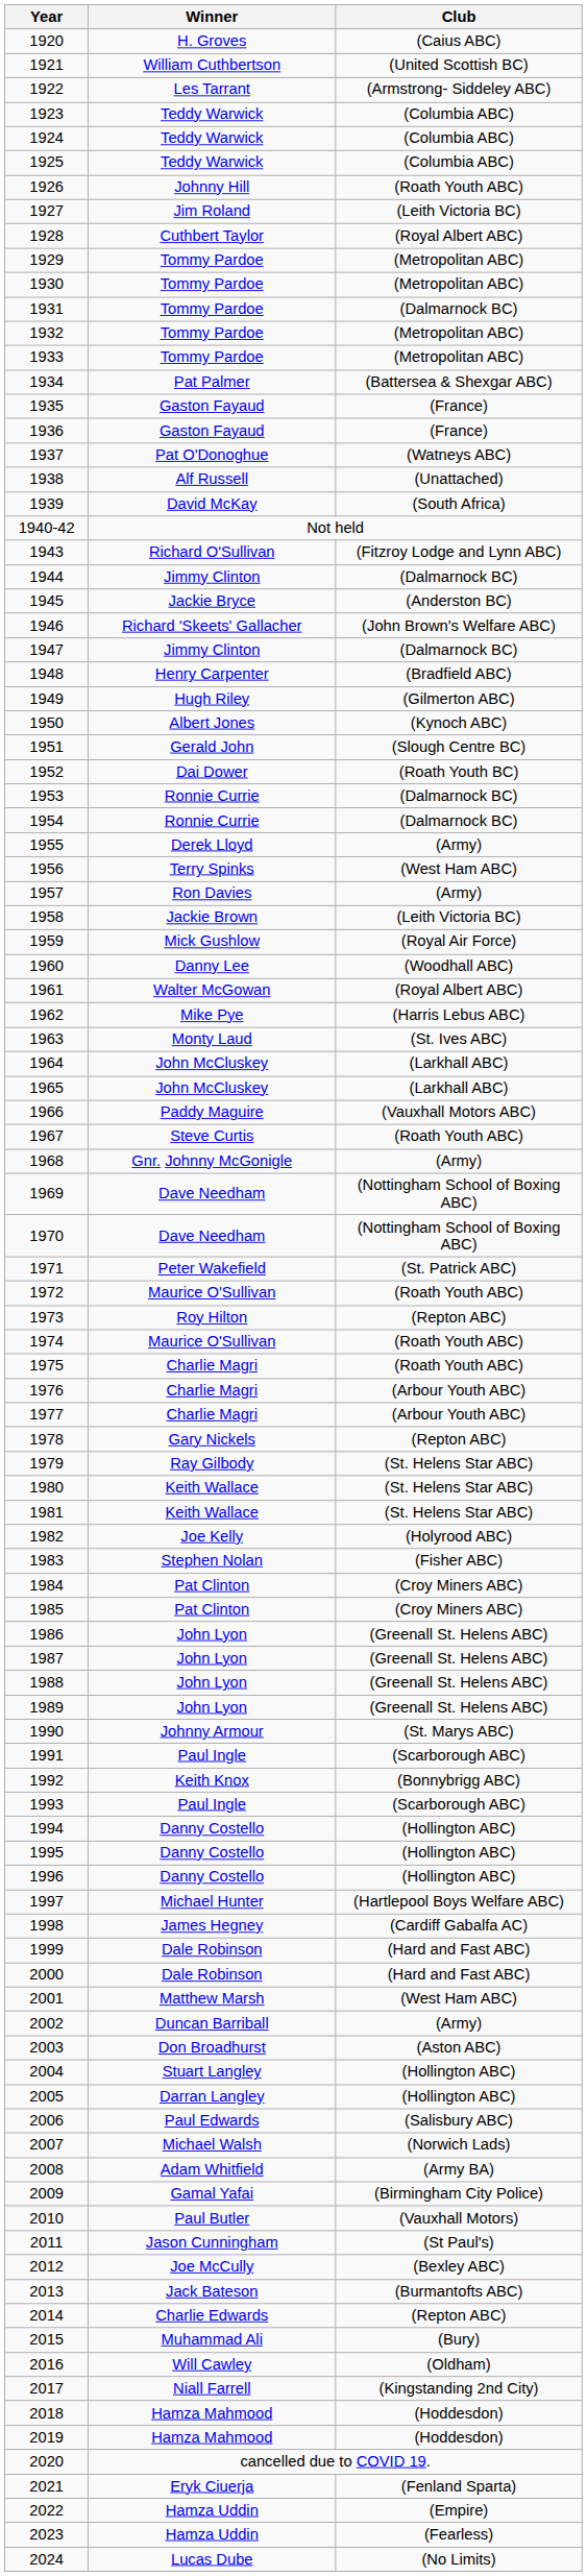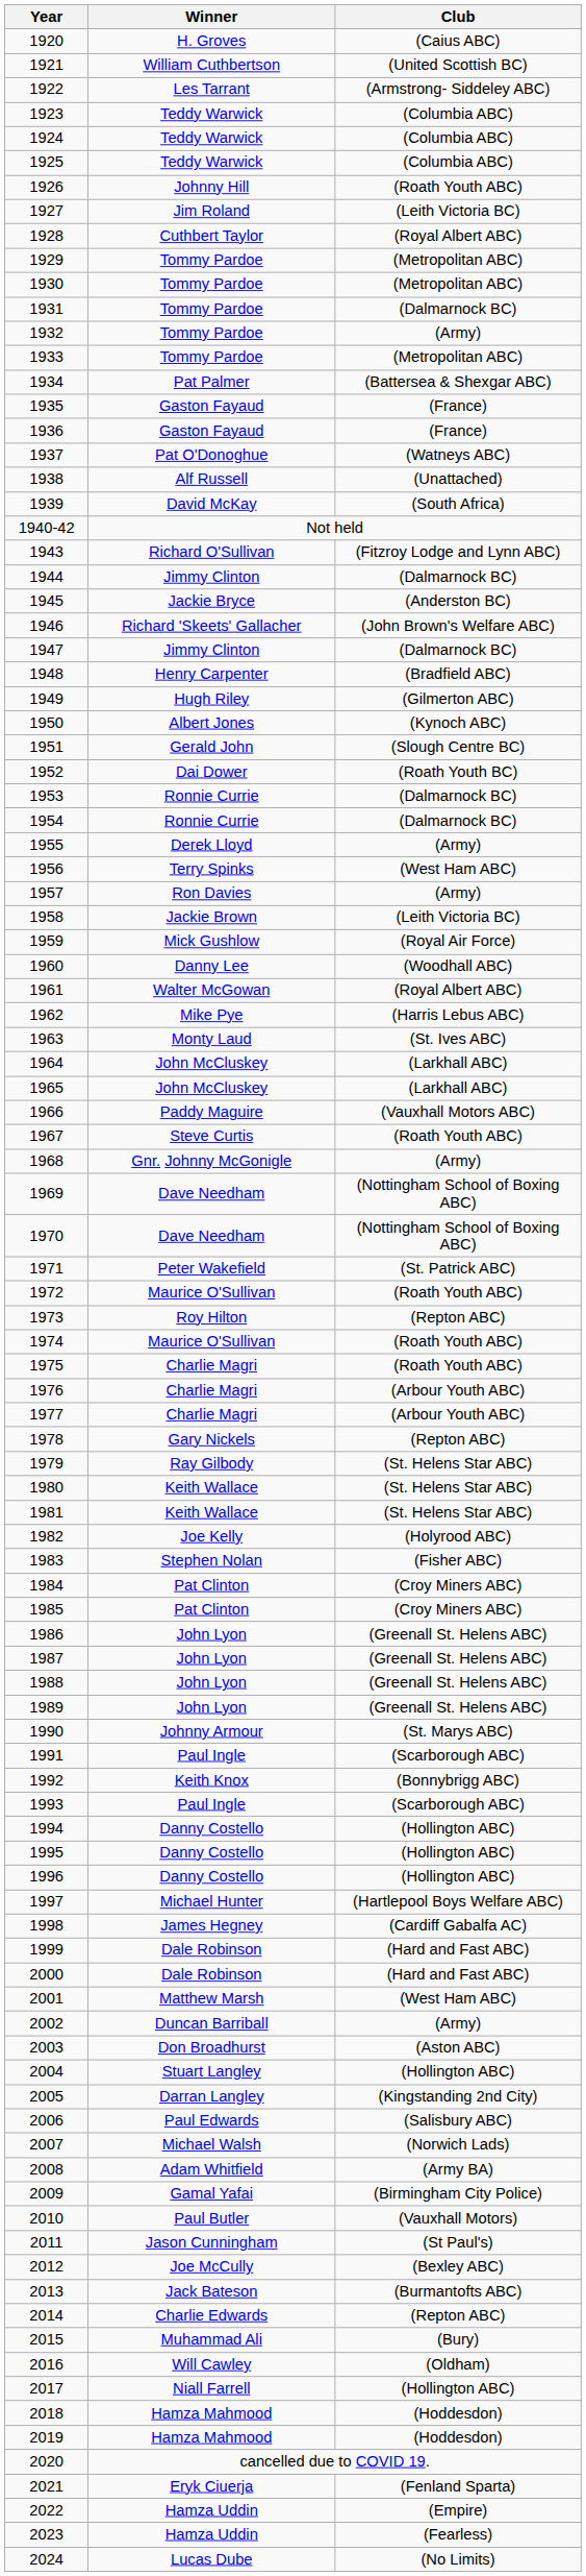1932 | Club: (Metropolitan ABC) -> (Army)
2005 | Club: (Hollington ABC) -> (Kingstanding 2nd City)
2017 | Club: (Kingstanding 2nd City) -> (Hollington ABC)
